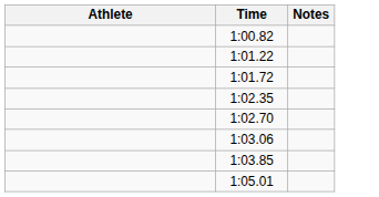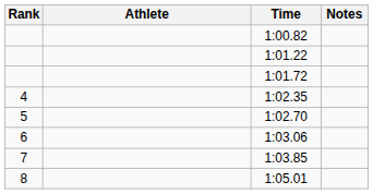+ column: Rank | 4 | 5 | 6 | 7 | 8
